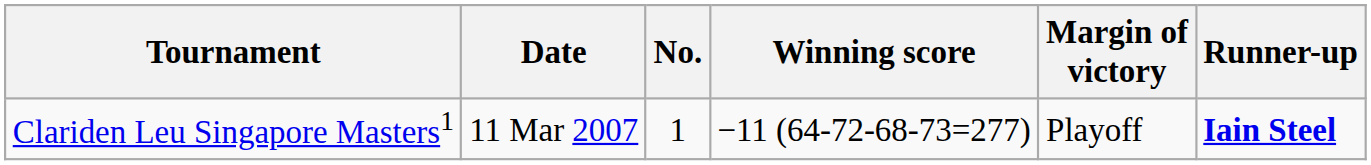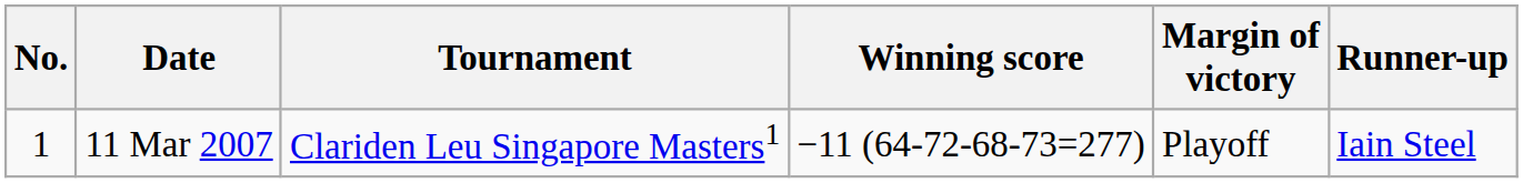columns swapped: No. <-> Tournament
11 Mar 2007 | Runner-up: bold -> normal
